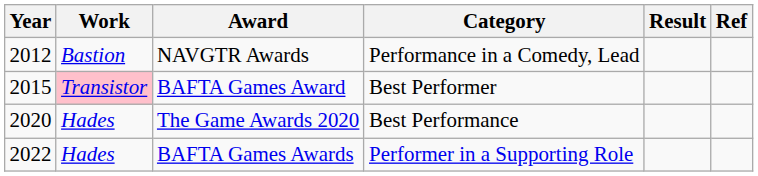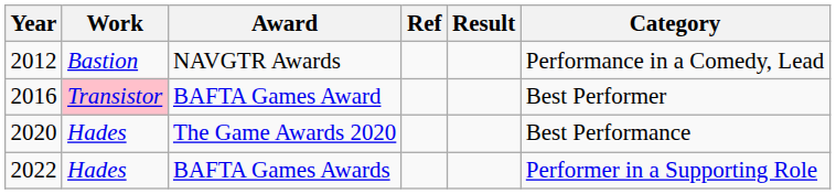columns swapped: Category <-> Ref
BAFTA Games Award | Year: 2015 -> 2016
